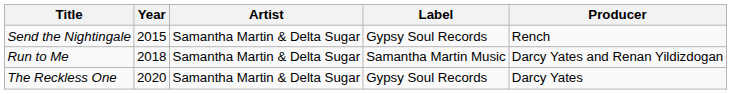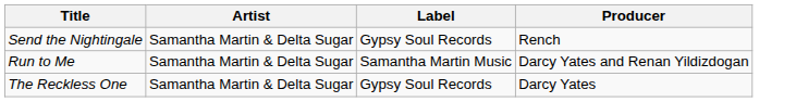- column: Year | 2015 | 2018 | 2020
